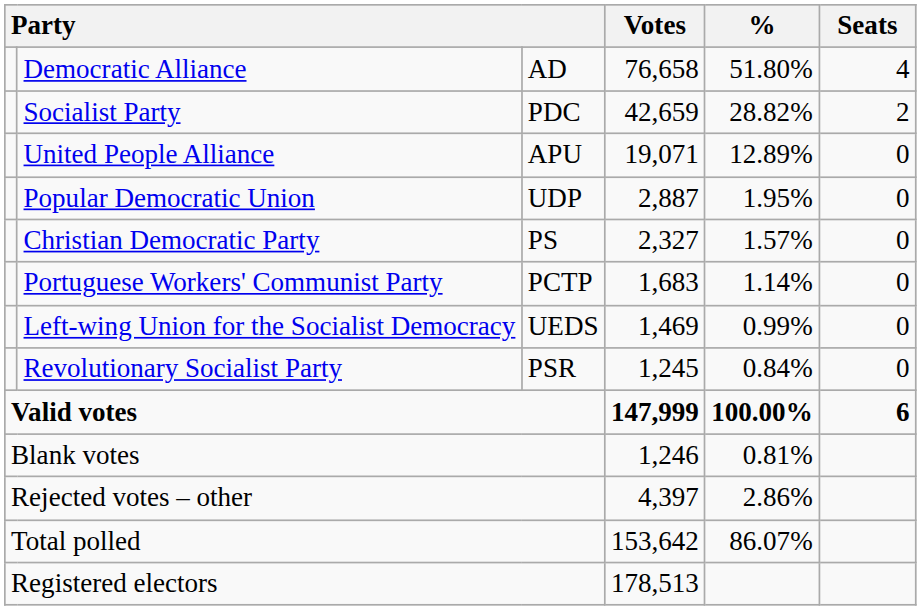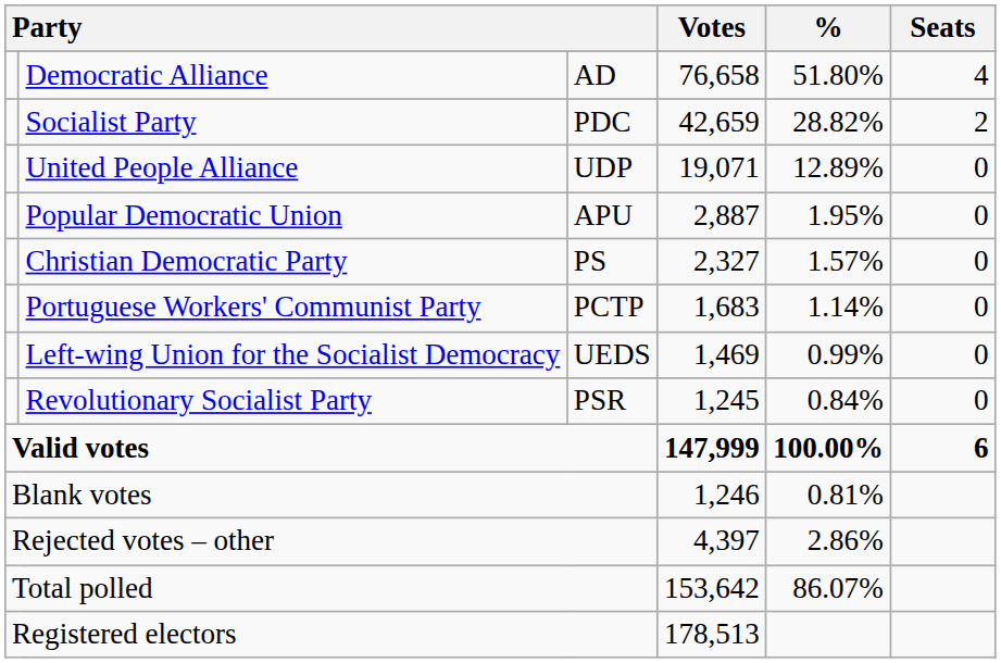United People Alliance | column 3: APU -> UDP
Popular Democratic Union | column 3: UDP -> APU
